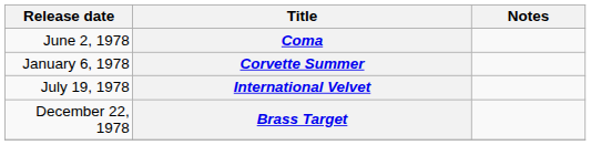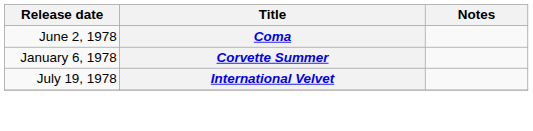- row: December 22, 1978 | Brass Target
